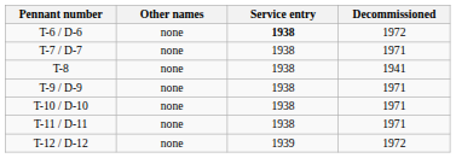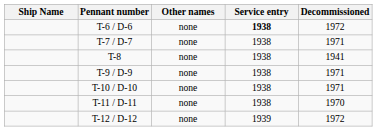+ column: Ship Name
T-11 / D-11 | Decommissioned: 1971 -> 1970
